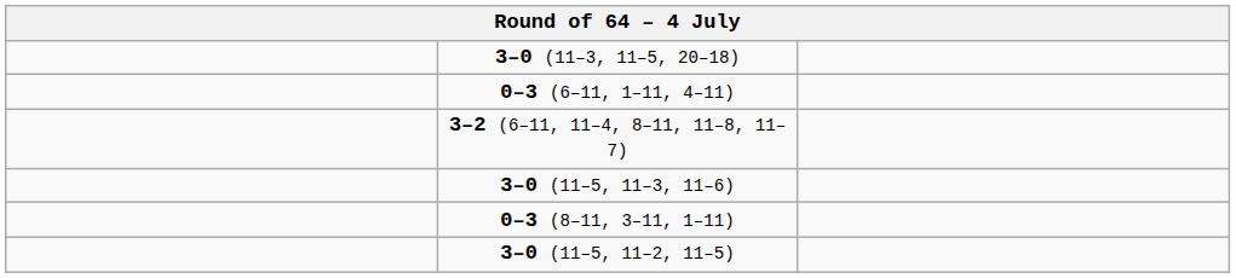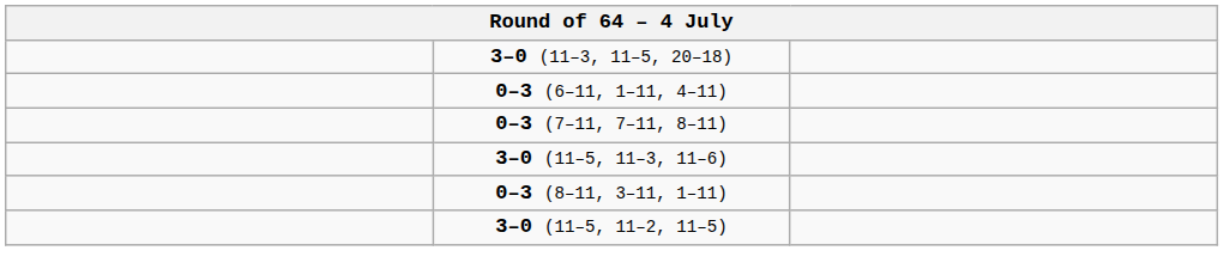- row: 3–2 (6–11, 11–4, 8–11, 11–8, 11–7)
+ row: 0–3 (7–11, 7–11, 8–11)
